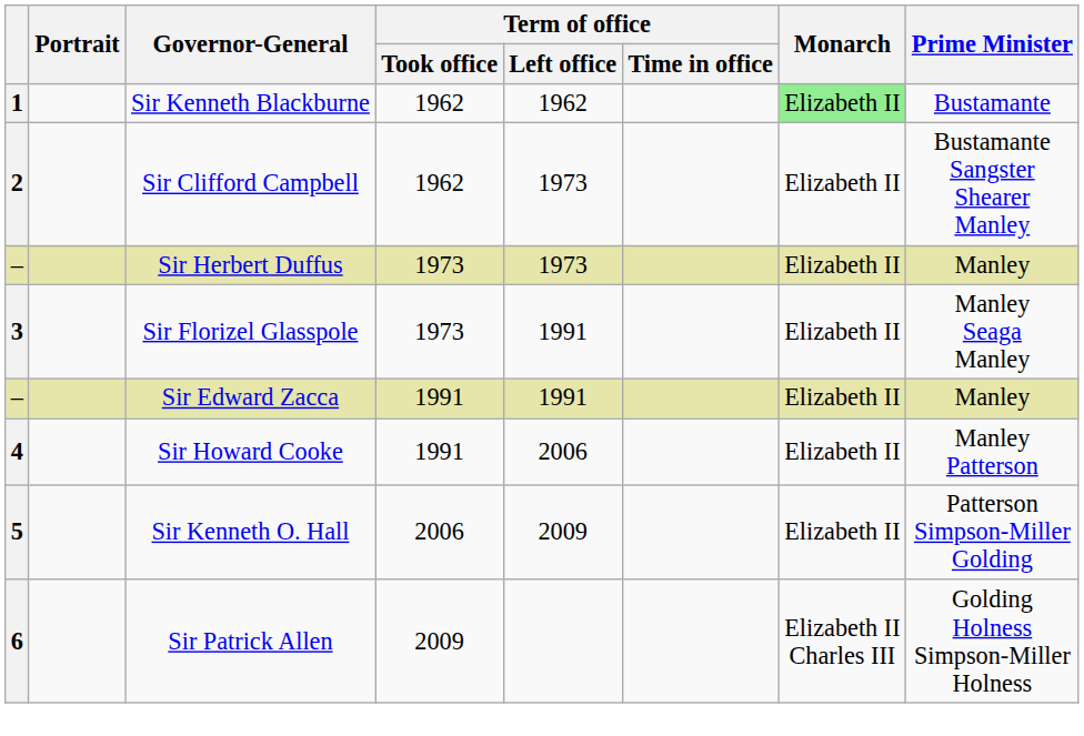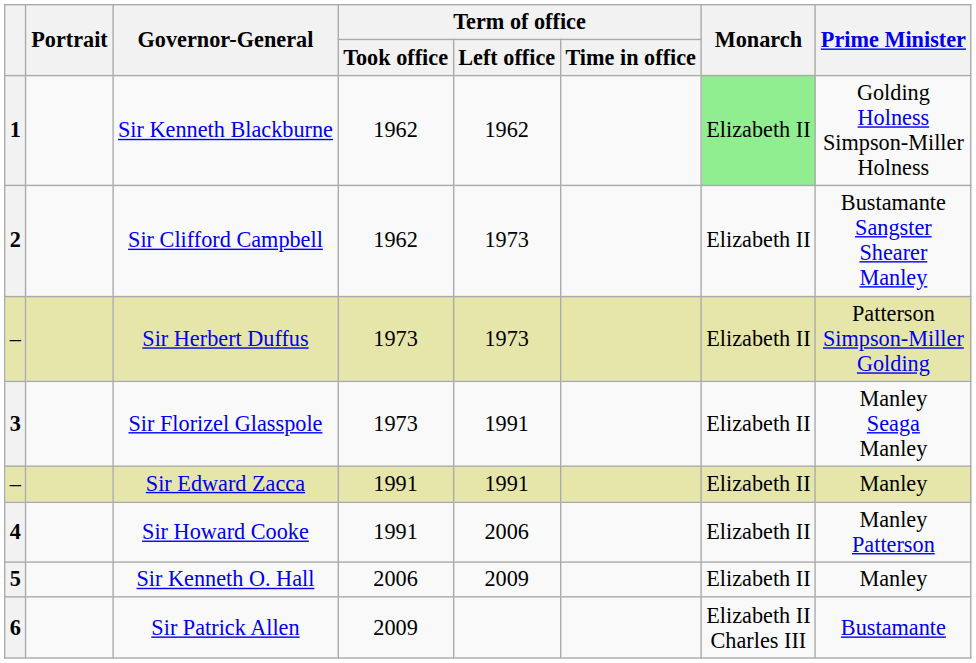Sir Kenneth Blackburne | Prime Minister: Bustamante -> Golding Holness Simpson-Miller Holness
Sir Herbert Duffus | Prime Minister: Manley -> Patterson Simpson-Miller Golding
Sir Kenneth O. Hall | Prime Minister: Patterson Simpson-Miller Golding -> Manley
Sir Patrick Allen | Prime Minister: Golding Holness Simpson-Miller Holness -> Bustamante
